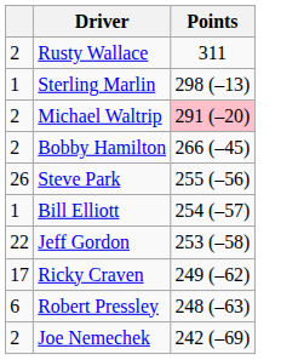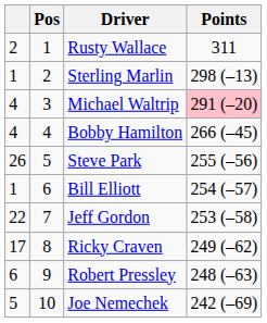+ column: Pos | 1 | 2 | 3 | 4 | 5 | 6 | 7 | 8 | 9 | 10
Michael Waltrip | column 1: 2 -> 4
Bobby Hamilton | column 1: 2 -> 4
Joe Nemechek | column 1: 2 -> 5
